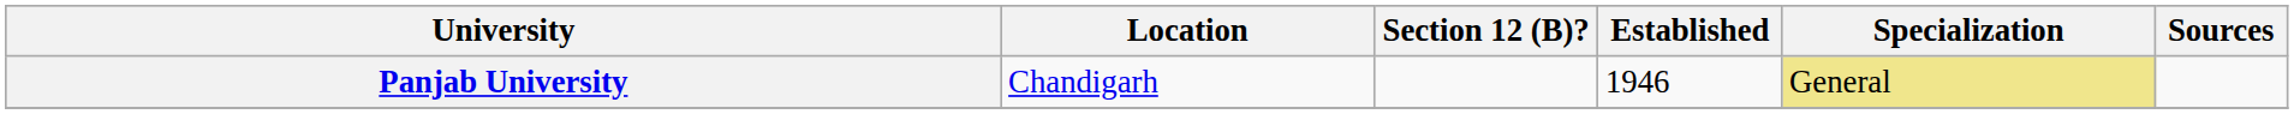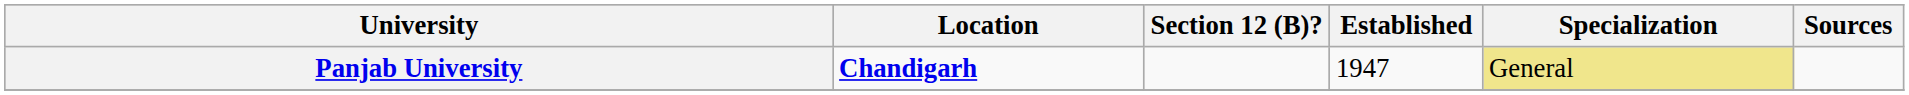Panjab University | Location: normal -> bold
Panjab University | Established: 1946 -> 1947
